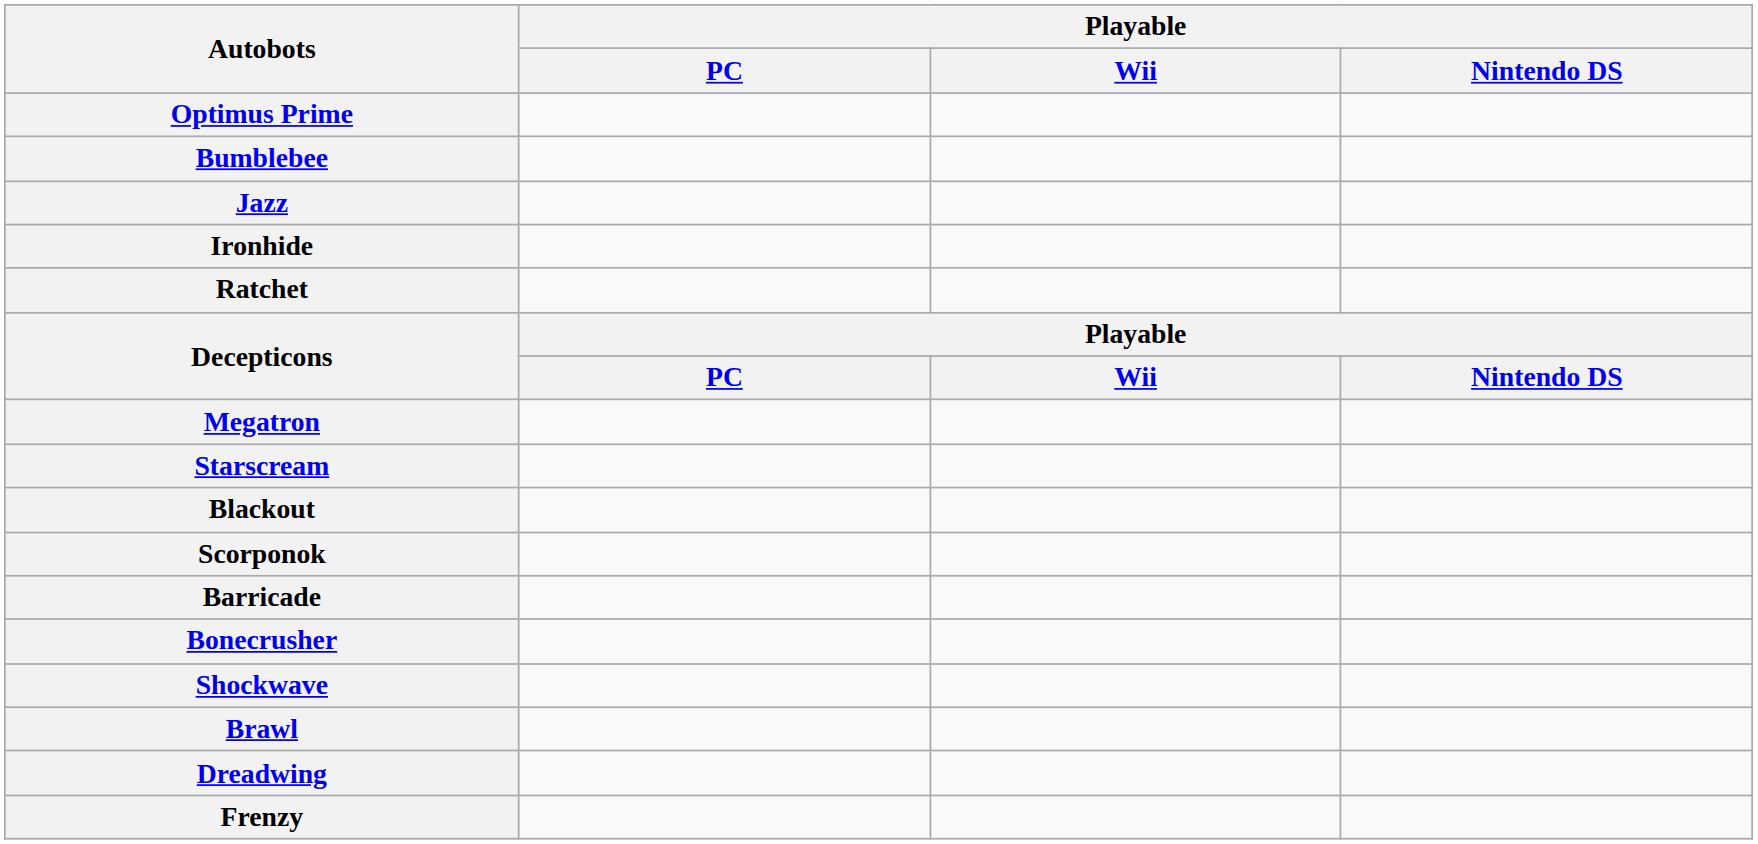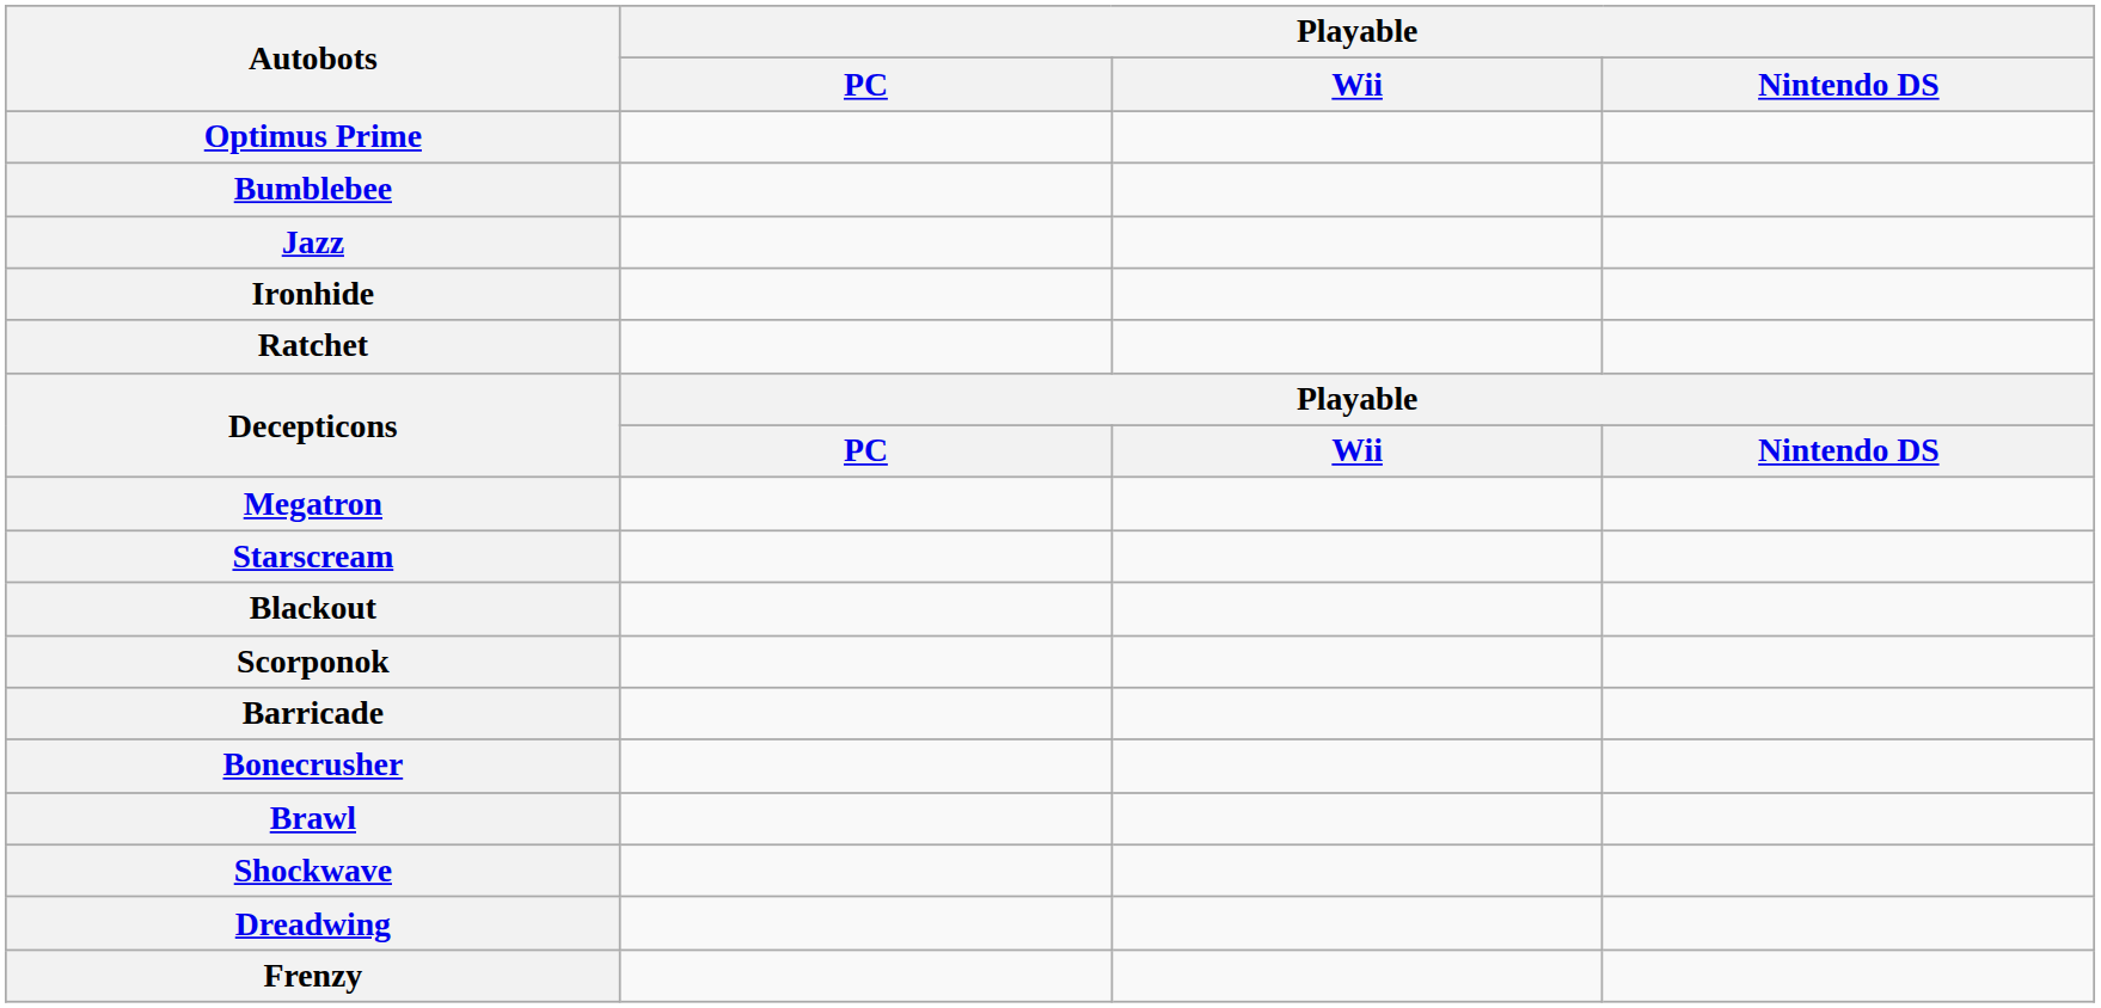rows swapped: Brawl <-> Shockwave
